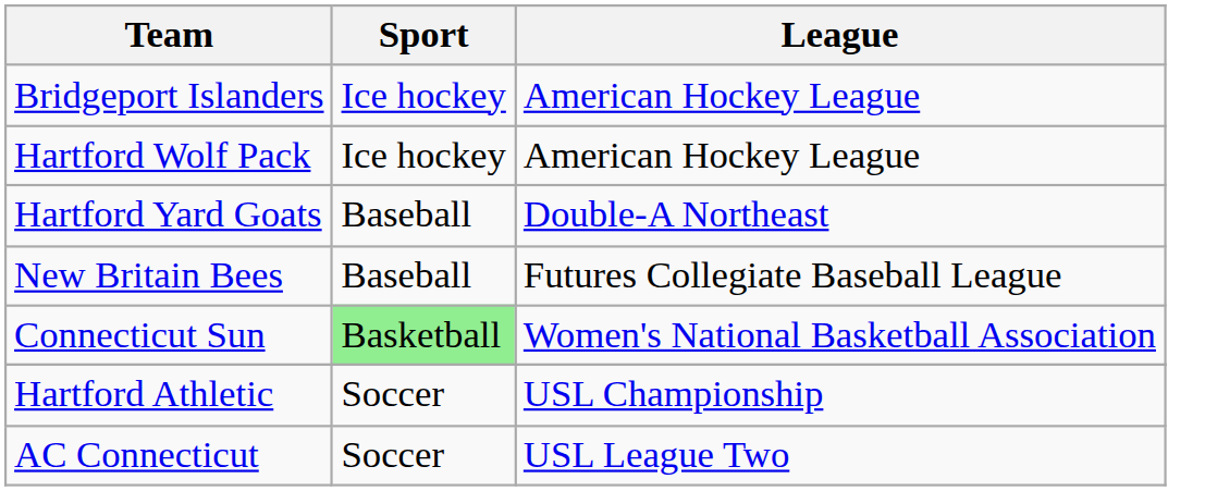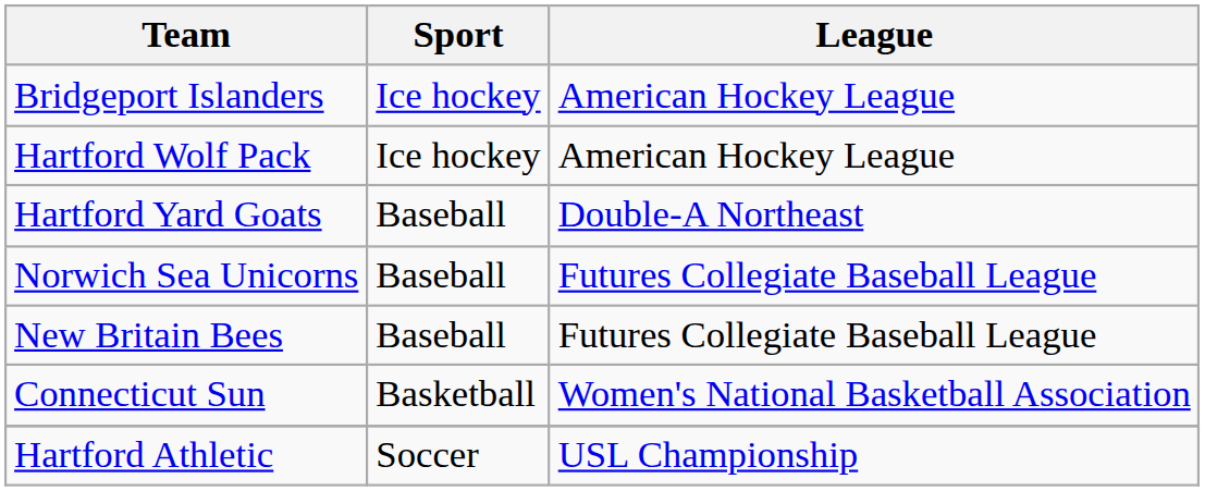+ row: Norwich Sea Unicorns | Baseball | Futures Collegiate Baseball League
Connecticut Sun | Sport: lightgreen background -> no background
- row: AC Connecticut | Soccer | USL League Two
